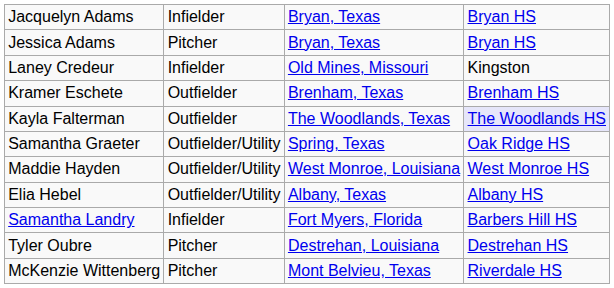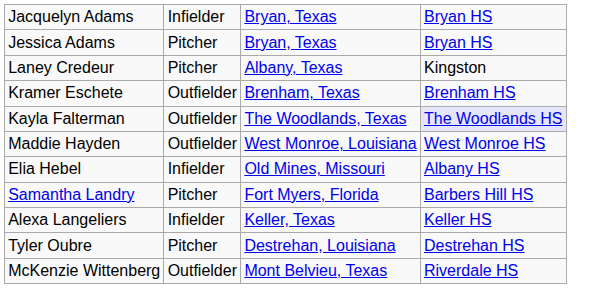Laney Credeur | column 2: Infielder -> Pitcher
Laney Credeur | column 3: Old Mines, Missouri -> Albany, Texas
- row: Samantha Graeter | Outfielder/Utility | Spring, Texas | Oak Ridge HS
Maddie Hayden | column 2: Outfielder/Utility -> Outfielder
Elia Hebel | column 2: Outfielder/Utility -> Infielder
Elia Hebel | column 3: Albany, Texas -> Old Mines, Missouri
Samantha Landry | column 2: Infielder -> Pitcher
+ row: Alexa Langeliers | Infielder | Keller, Texas | Keller HS
McKenzie Wittenberg | column 2: Pitcher -> Outfielder
